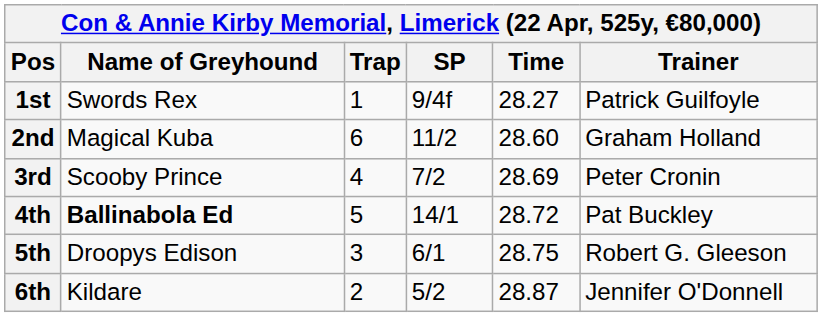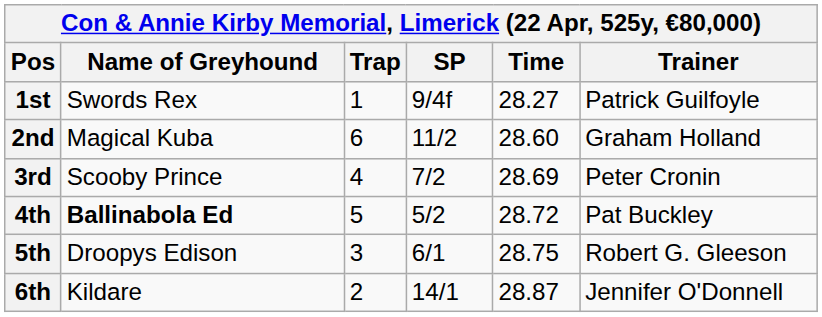4th | SP: 14/1 -> 5/2
6th | SP: 5/2 -> 14/1
